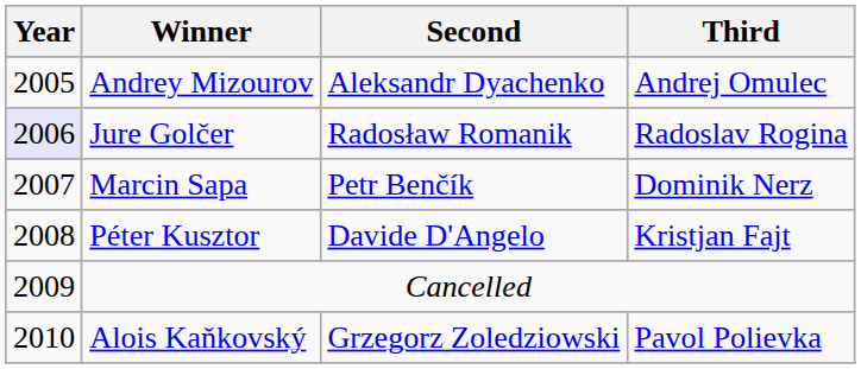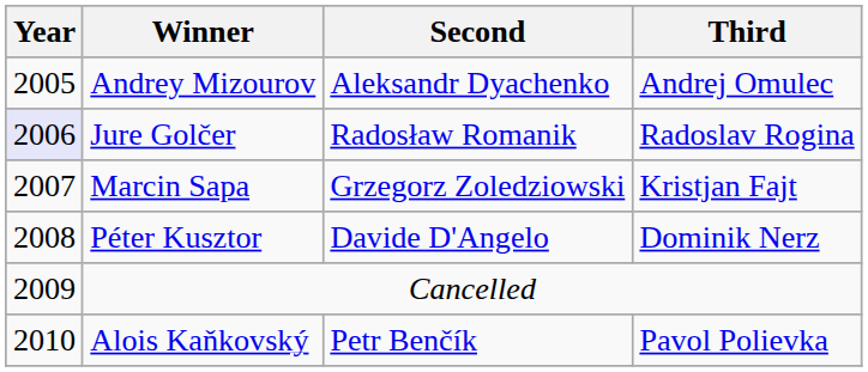Marcin Sapa | Second: Petr Benčík -> Grzegorz Zoledziowski
Marcin Sapa | Third: Dominik Nerz -> Kristjan Fajt
Péter Kusztor | Third: Kristjan Fajt -> Dominik Nerz
Alois Kaňkovský | Second: Grzegorz Zoledziowski -> Petr Benčík
